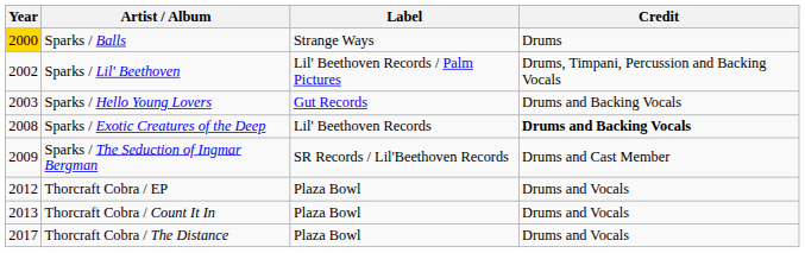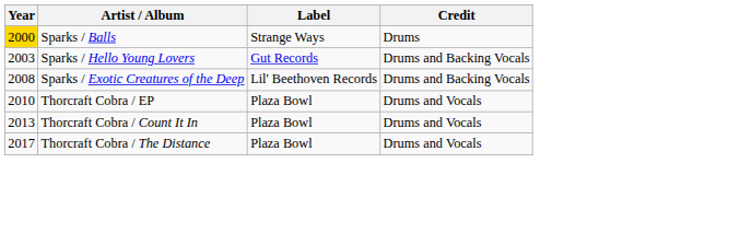- row: 2002 | Sparks / Lil' Beethoven | Lil' Beethoven Records / Palm Pictures | Drums, Timpani, Percussion and Backing Vocals
Sparks / Exotic Creatures of the Deep | Credit: bold -> normal
- row: 2009 | Sparks / The Seduction of Ingmar Bergman | SR Records / Lil'Beethoven Records | Drums and Cast Member
Thorcraft Cobra / EP | Year: 2012 -> 2010
